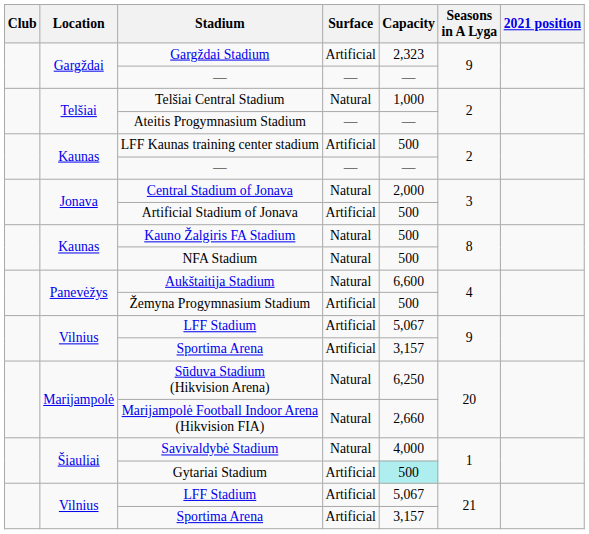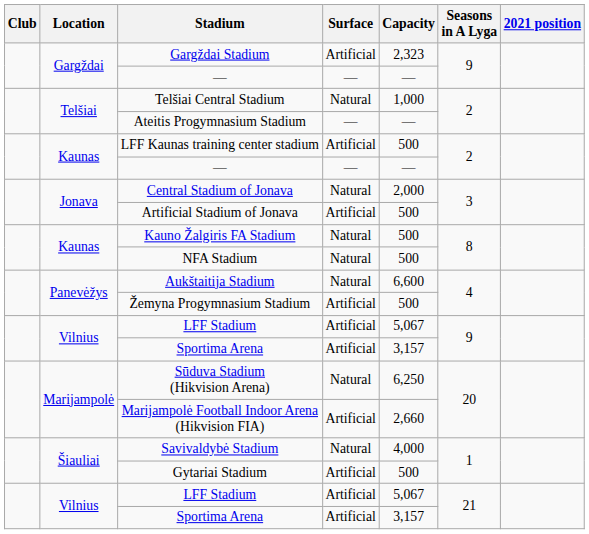Marijampolė Football Indoor Arena (Hikvision FIA) | Surface: Natural -> Artificial
Gytariai Stadium | Capacity: paleturquoise background -> no background
